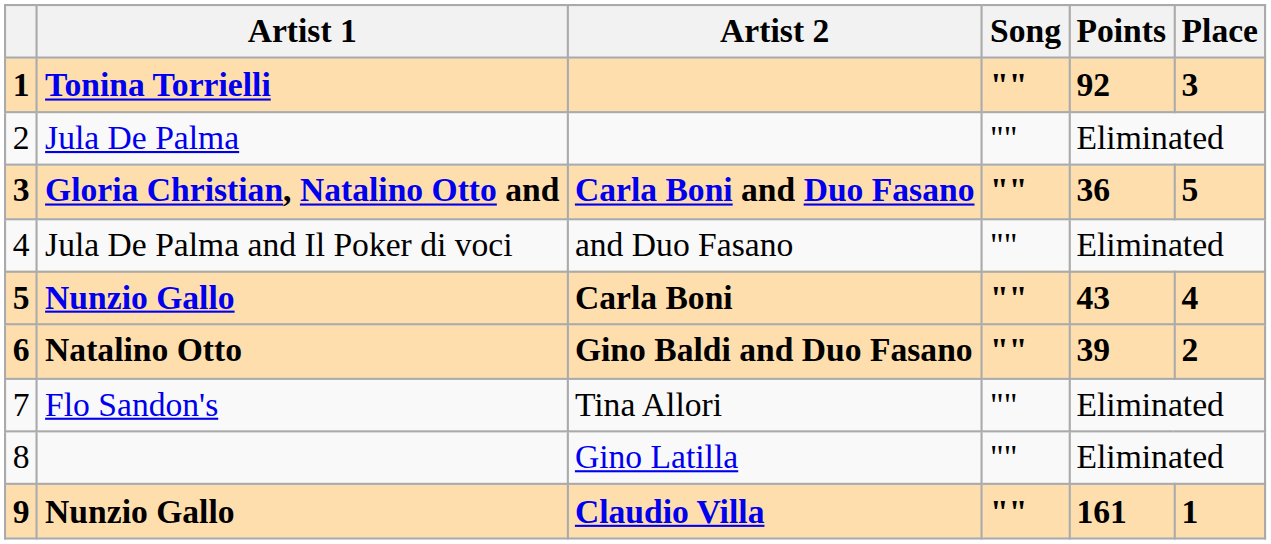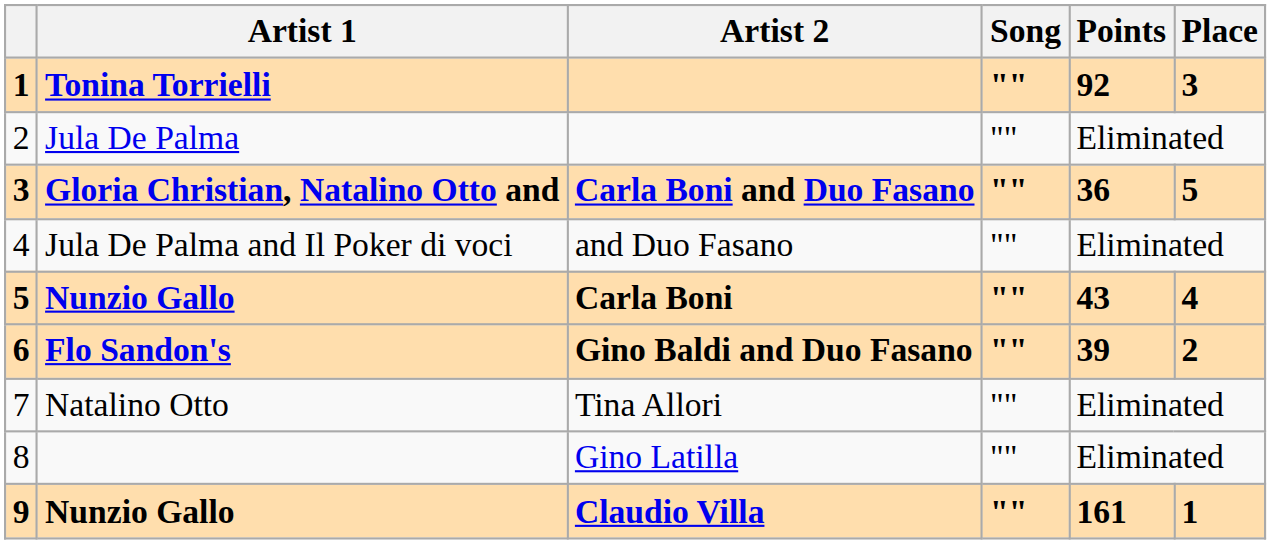6 | Artist 1: Natalino Otto -> Flo Sandon's
7 | Artist 1: Flo Sandon's -> Natalino Otto
